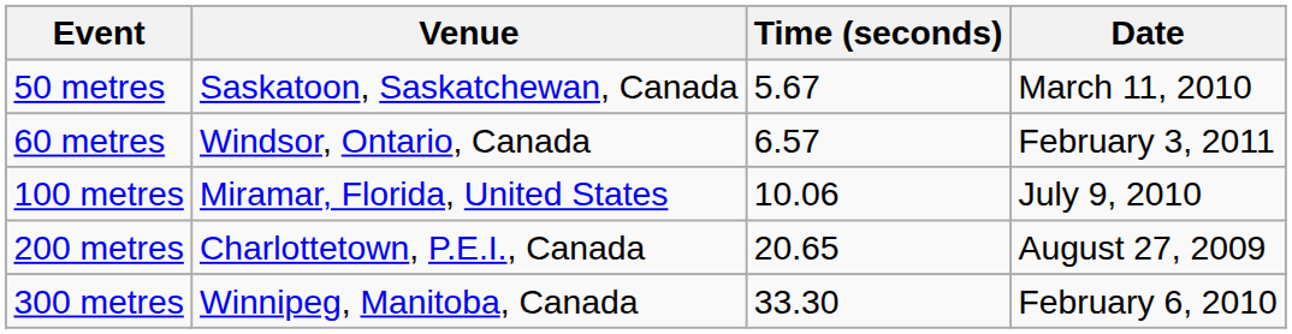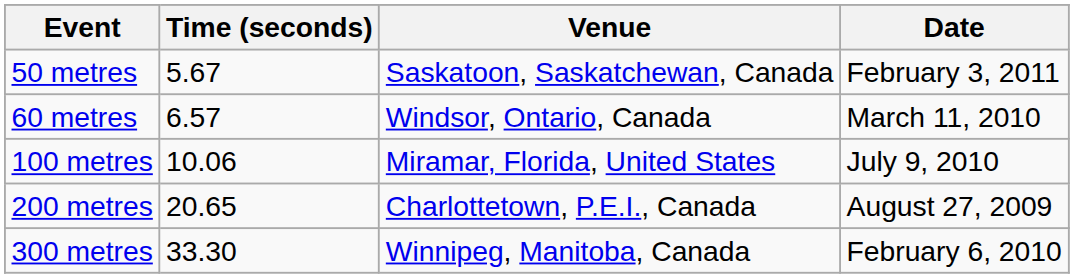columns swapped: Time (seconds) <-> Venue
50 metres | Date: March 11, 2010 -> February 3, 2011
60 metres | Date: February 3, 2011 -> March 11, 2010
